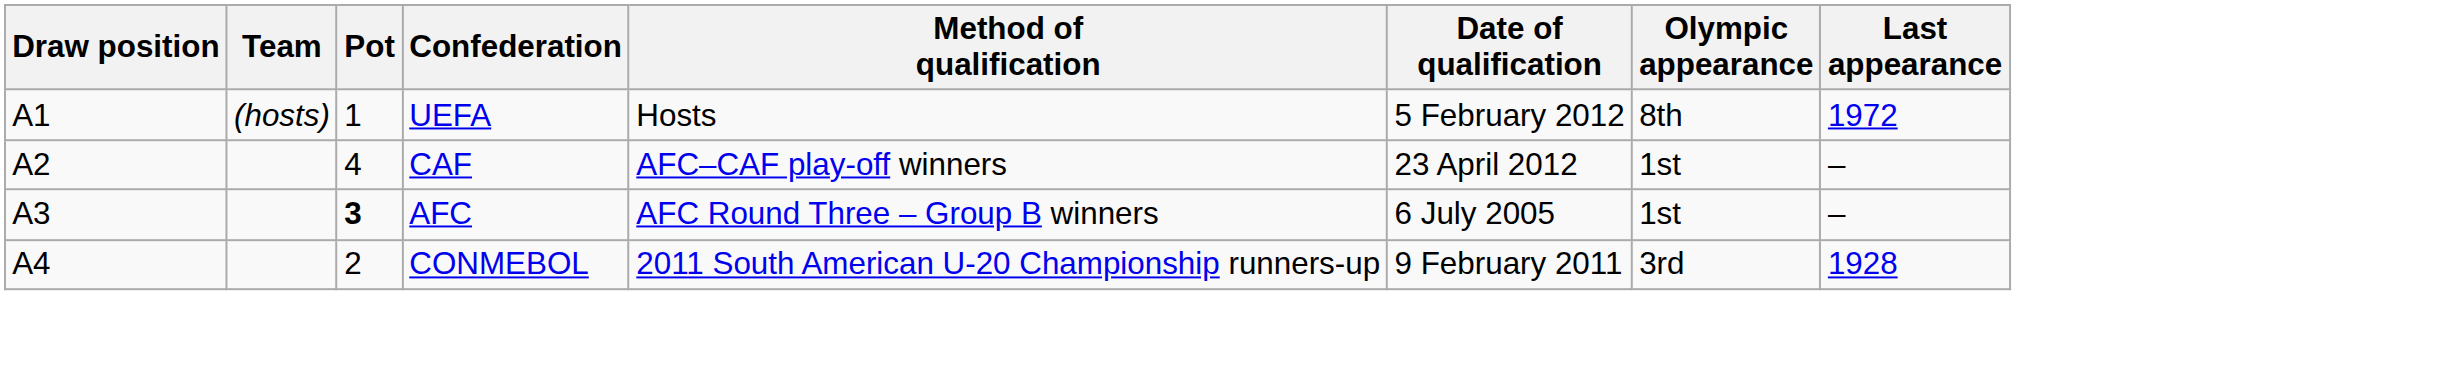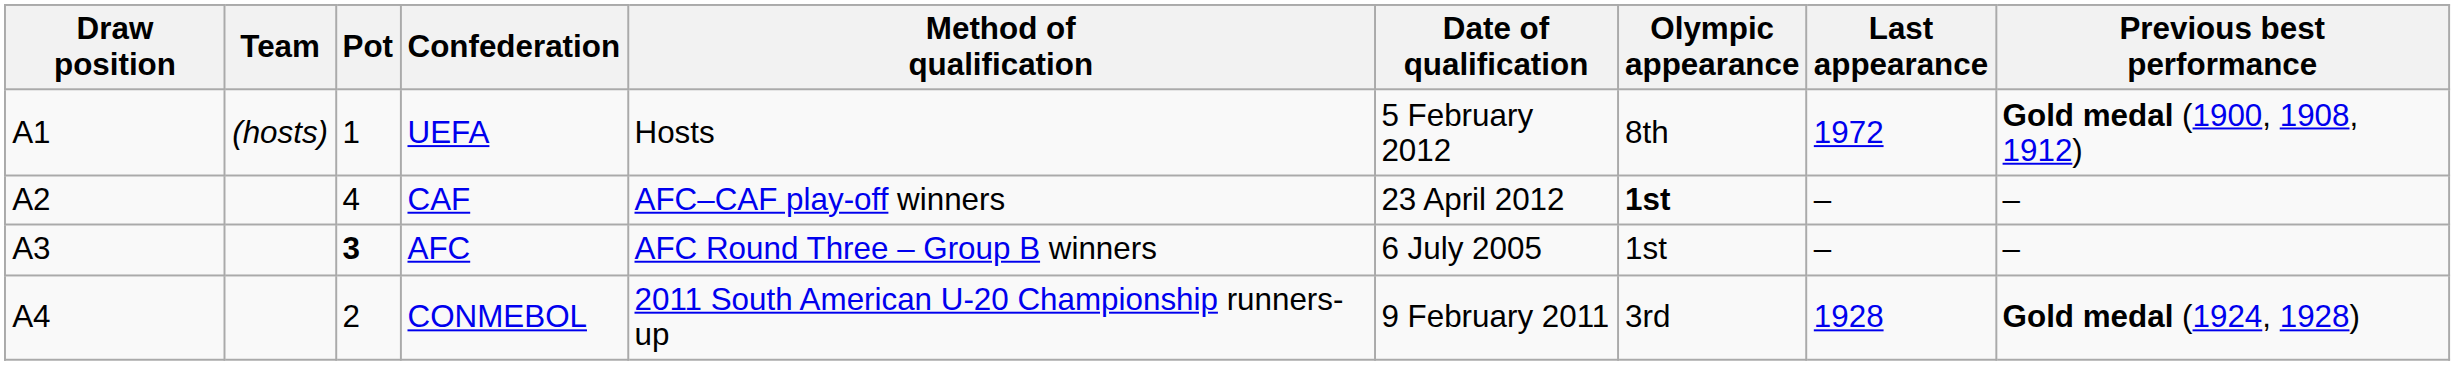+ column: Previous best performance | Gold medal (1900, 1908, 1912) | – | – | Gold medal (1924, 1928)
CAF | Olympic appearance: normal -> bold
